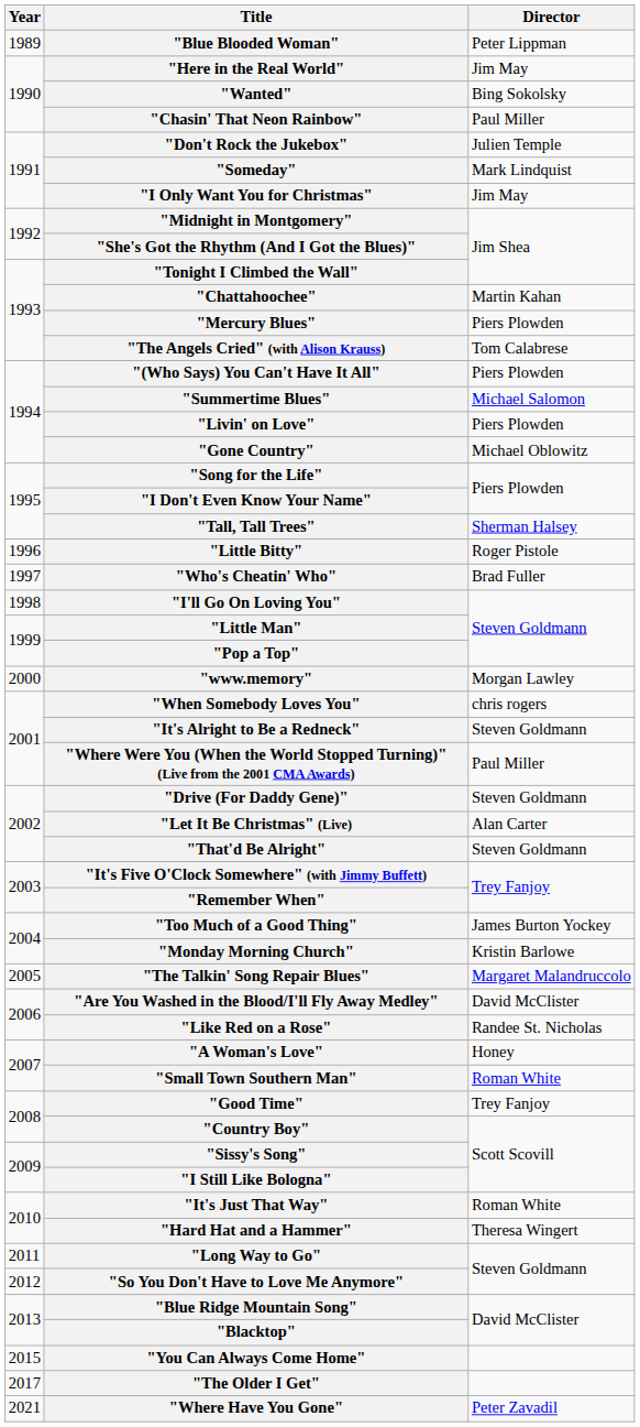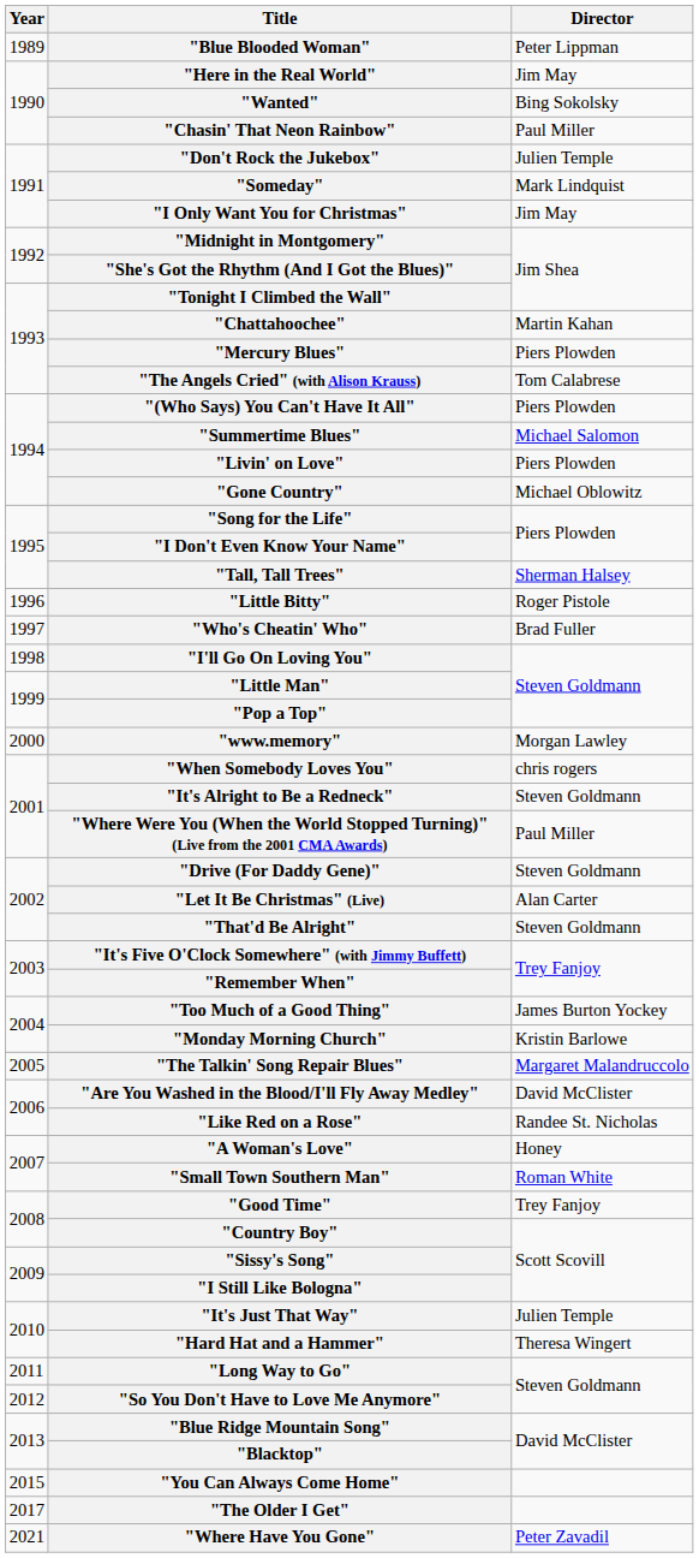"It's Just That Way" | Director: Roman White -> Julien Temple
